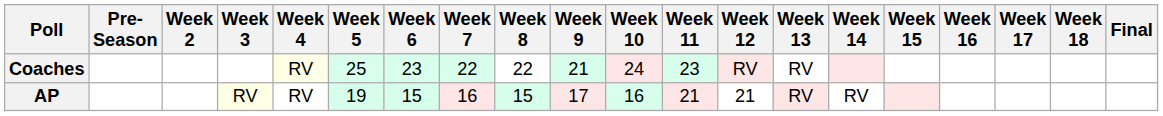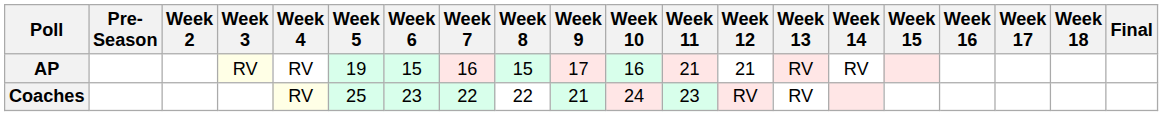rows swapped: AP <-> Coaches
